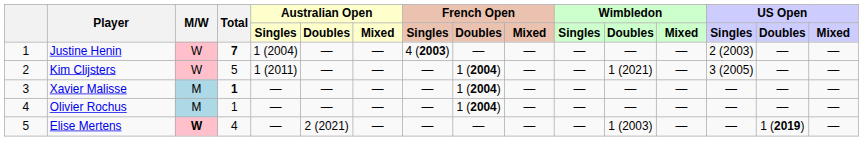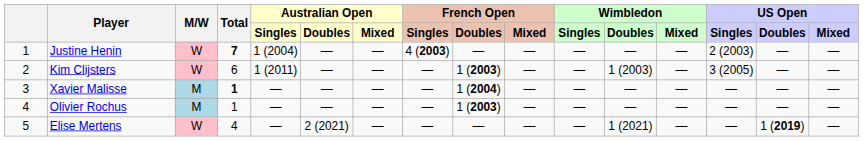Kim Clijsters | Total: 5 -> 6
Kim Clijsters | French Open / Doubles: 1 (2004) -> 1 (2003)
Kim Clijsters | Wimbledon / Doubles: 1 (2021) -> 1 (2003)
Olivier Rochus | French Open / Doubles: 1 (2004) -> 1 (2003)
Elise Mertens | M/W: bold -> normal
Elise Mertens | Wimbledon / Doubles: 1 (2003) -> 1 (2021)
